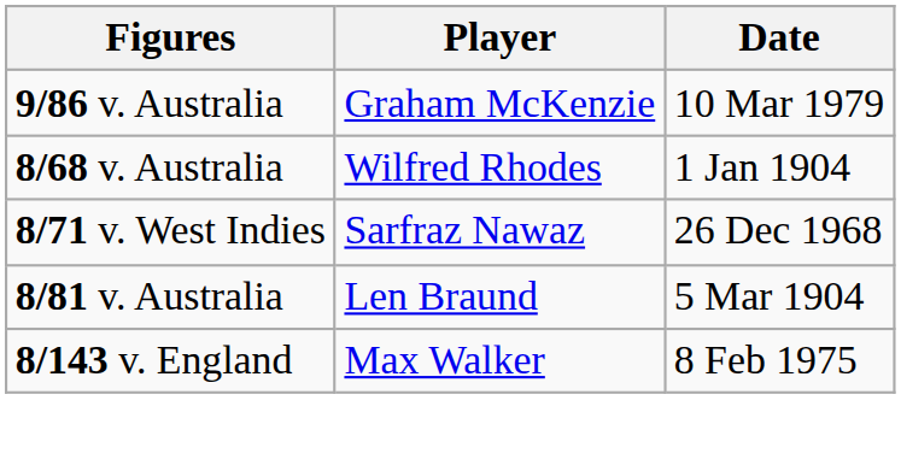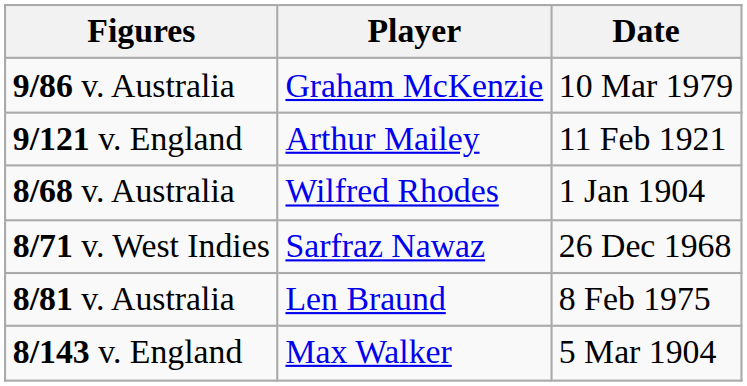+ row: 9/121 v. England | Arthur Mailey | 11 Feb 1921
8/81 v. Australia | Date: 5 Mar 1904 -> 8 Feb 1975
8/143 v. England | Date: 8 Feb 1975 -> 5 Mar 1904
